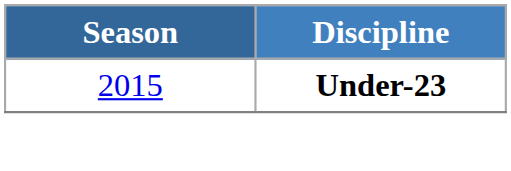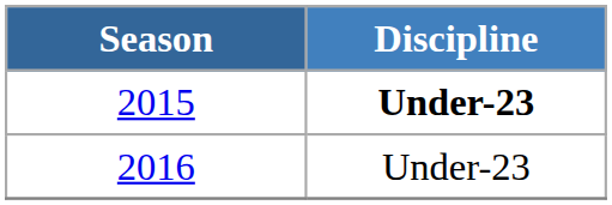+ row: 2016 | Under-23
